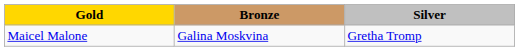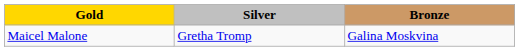columns swapped: Silver <-> Bronze
